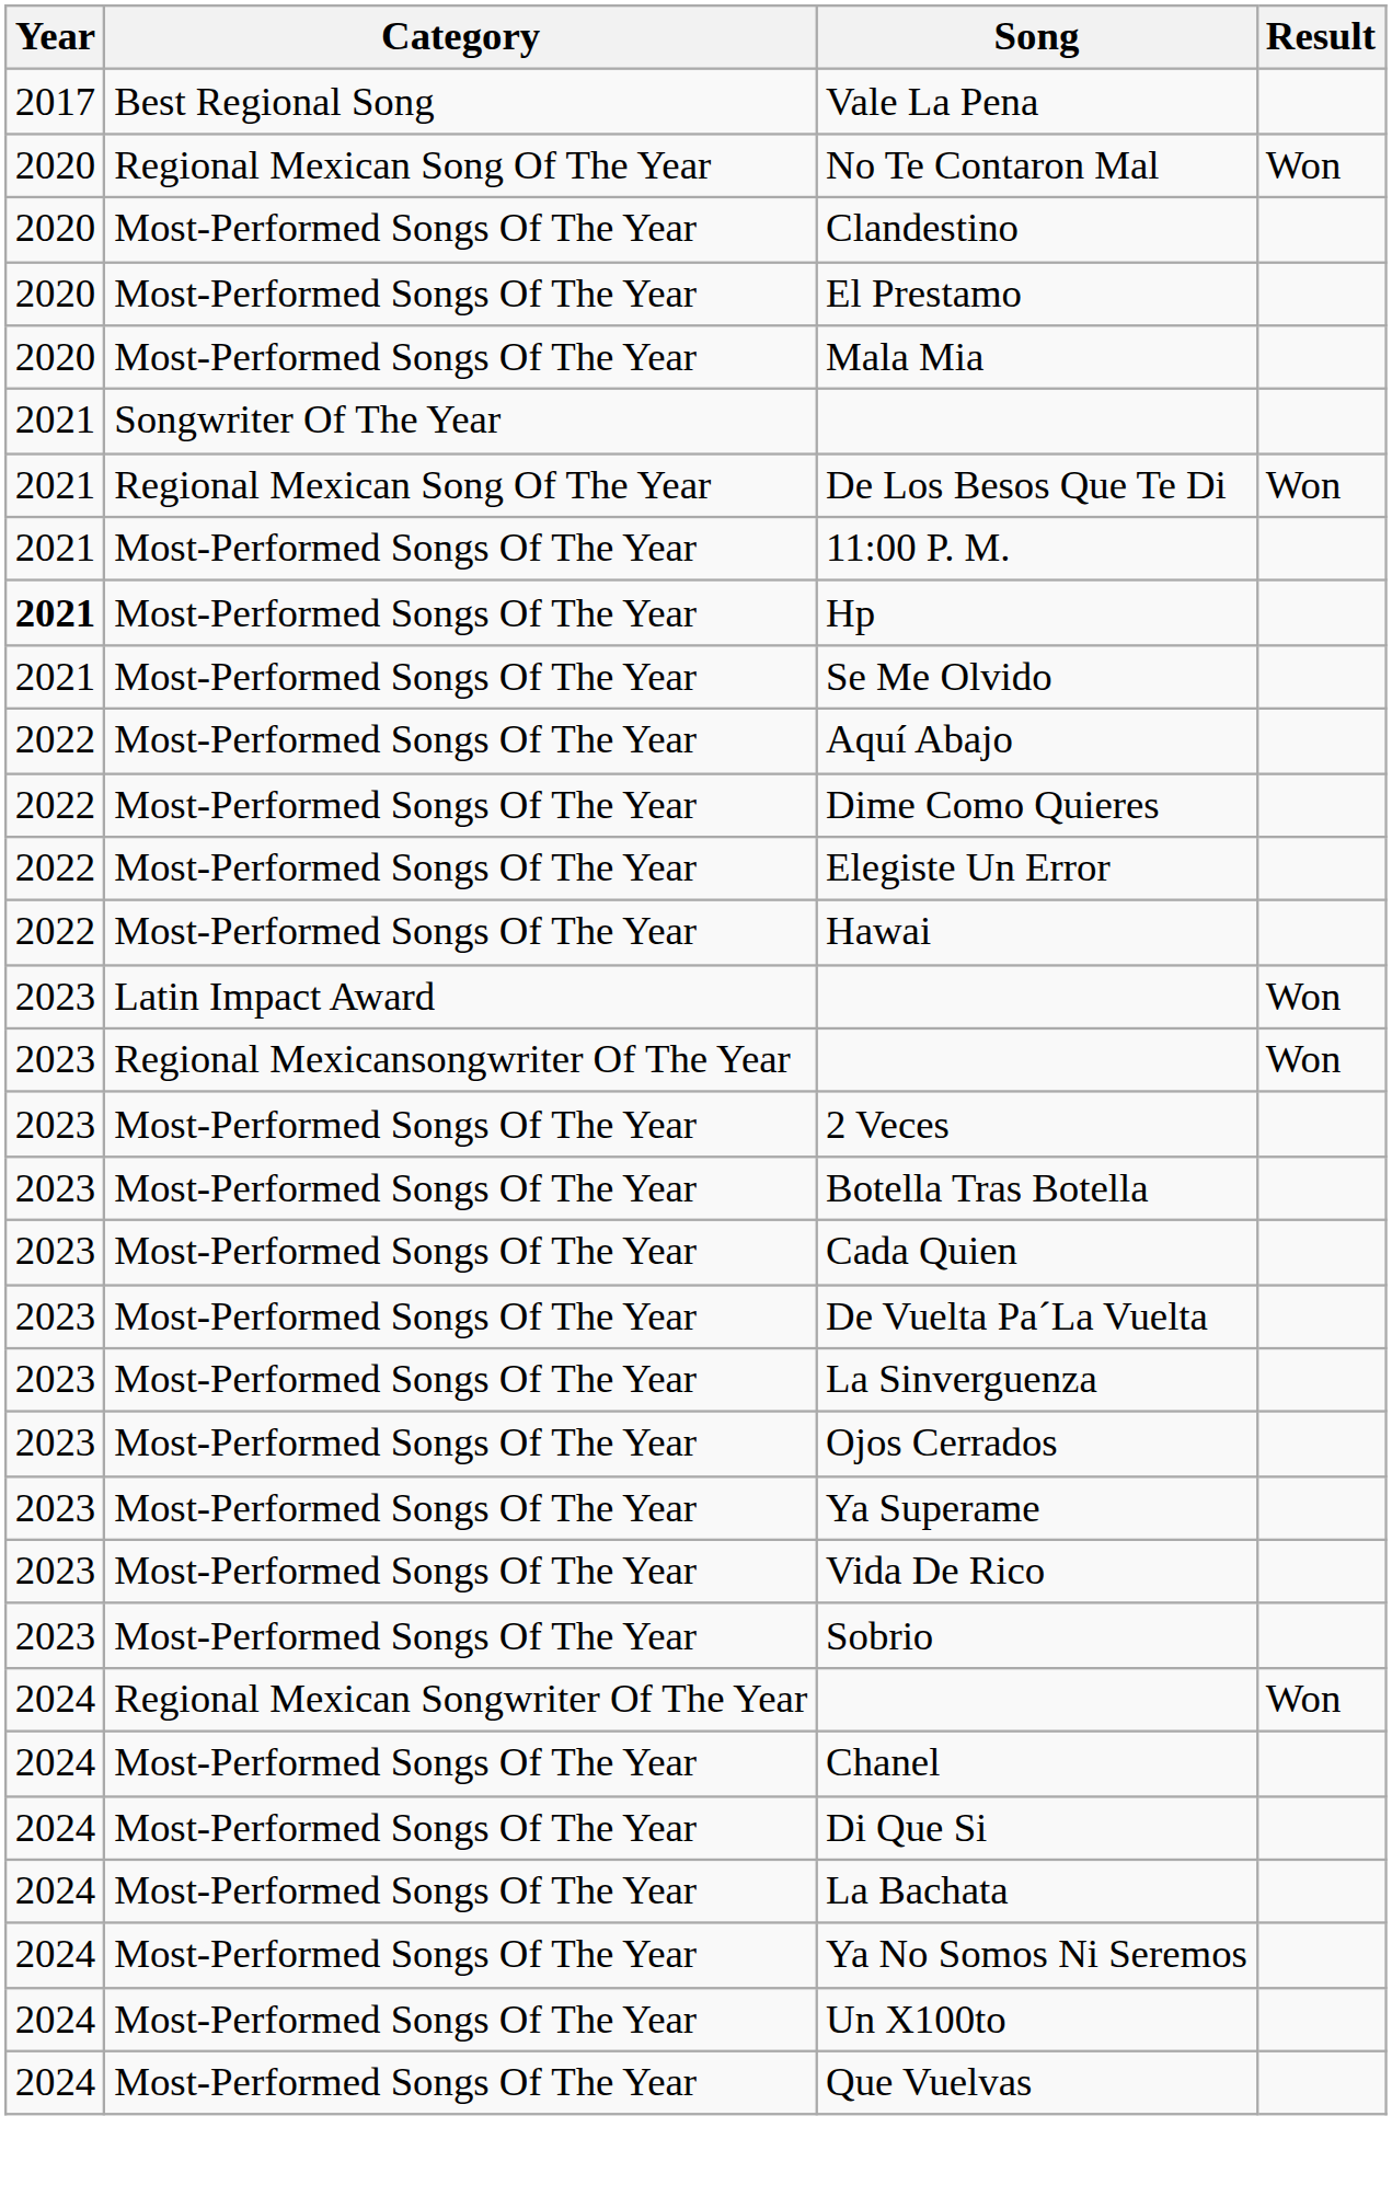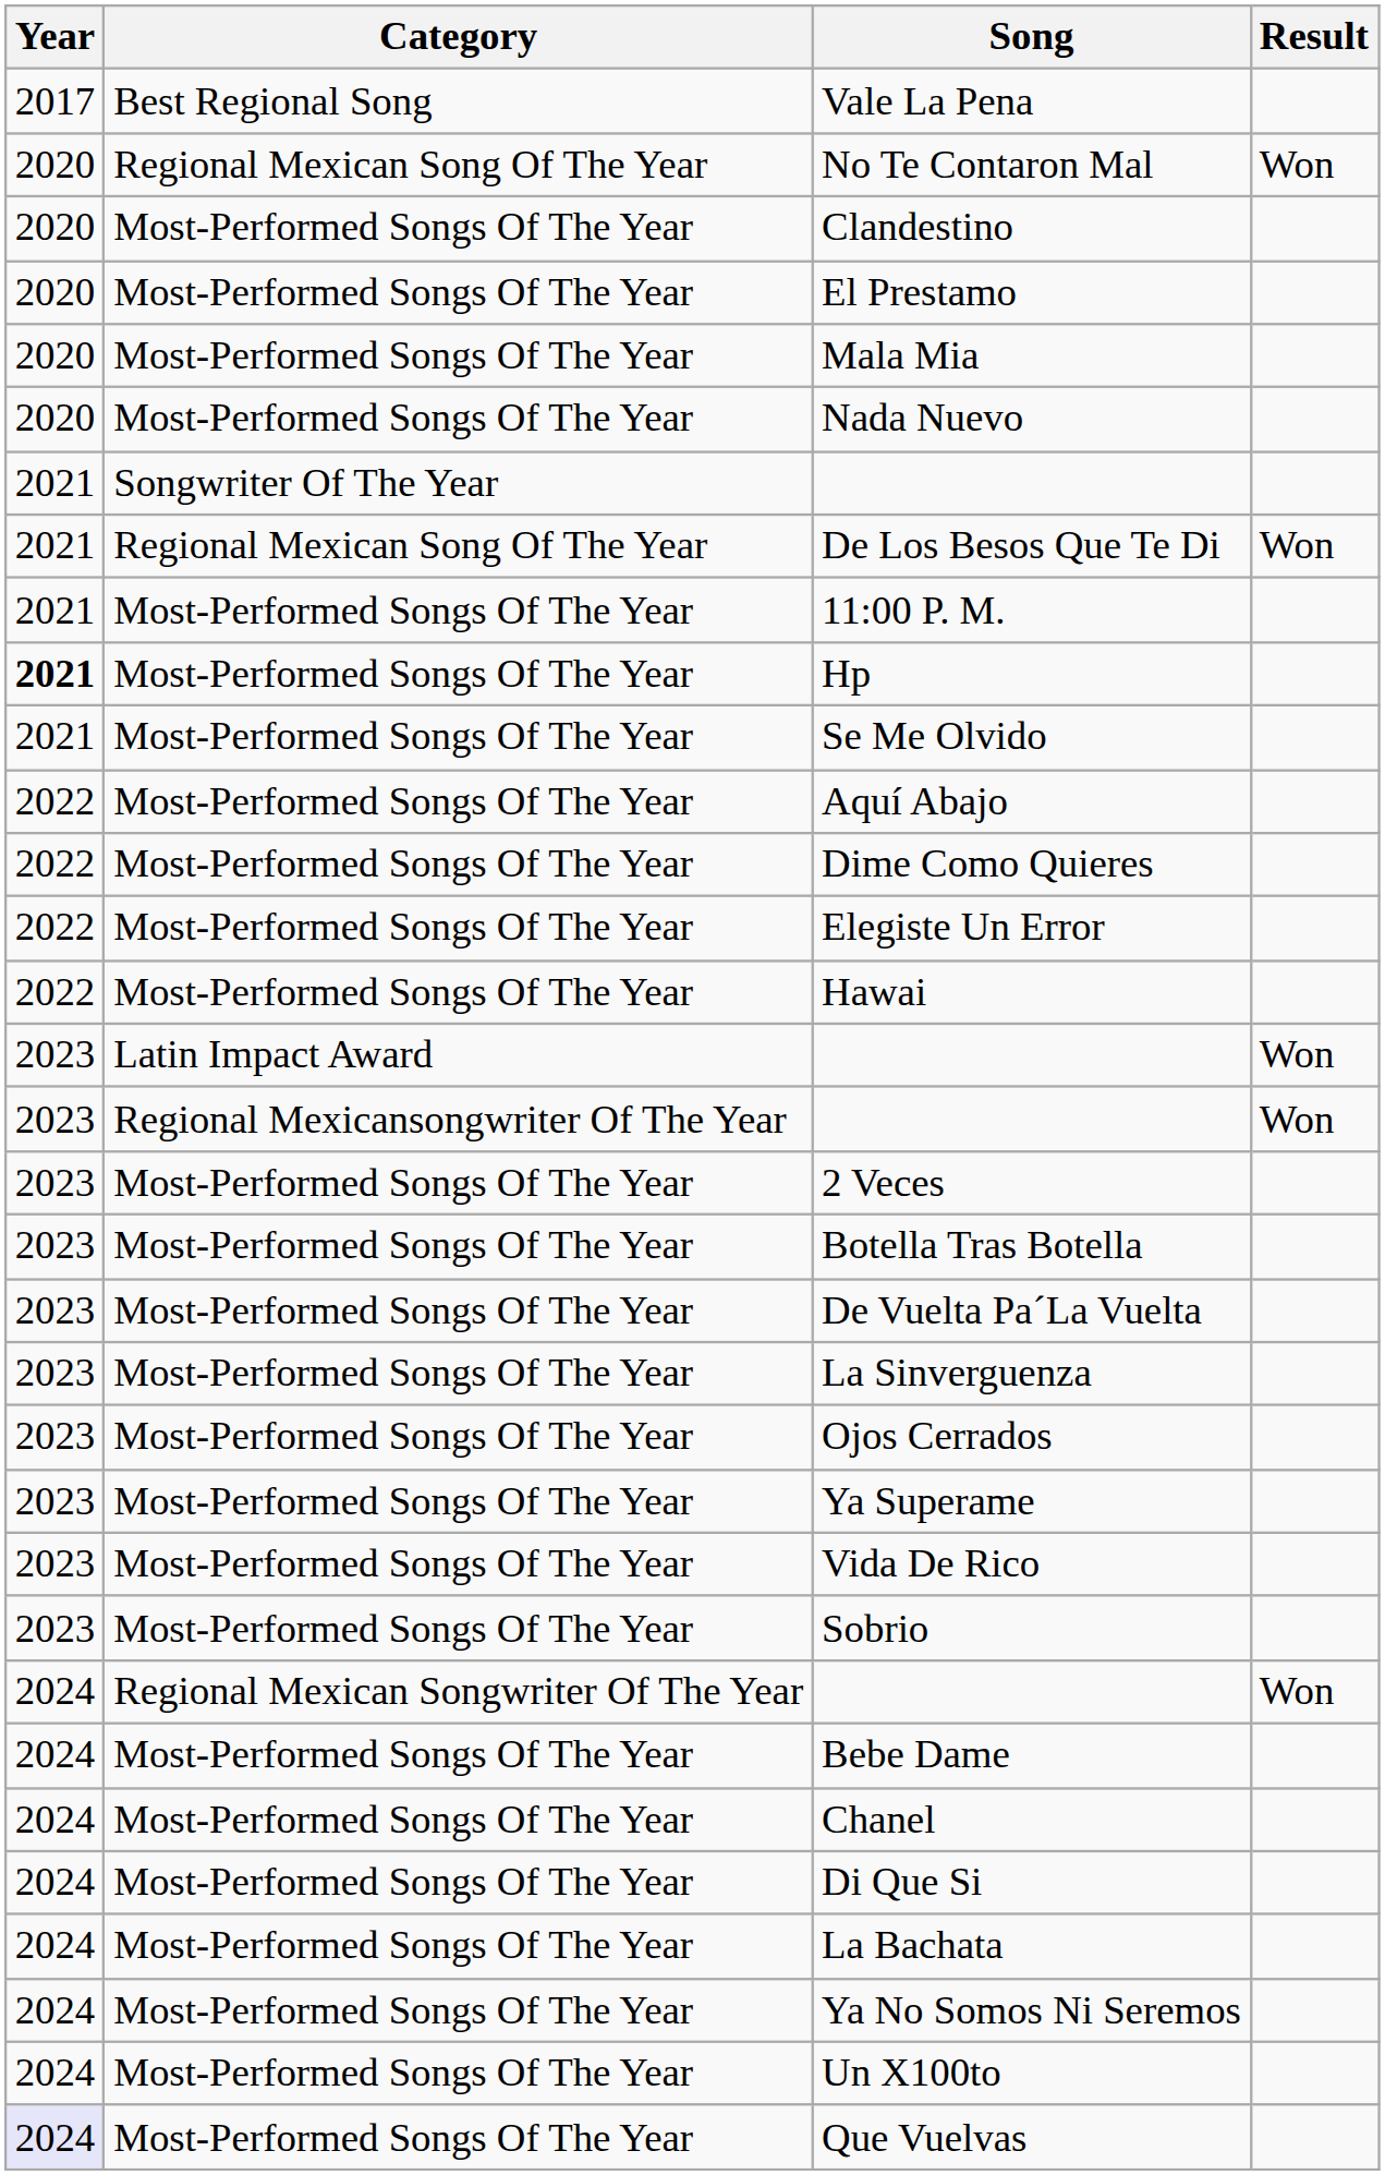+ row: 2020 | Most-Performed Songs Of The Year | Nada Nuevo
- row: 2023 | Most-Performed Songs Of The Year | Cada Quien
+ row: 2024 | Most-Performed Songs Of The Year | Bebe Dame
Que Vuelvas | Year: no background -> lavender background
